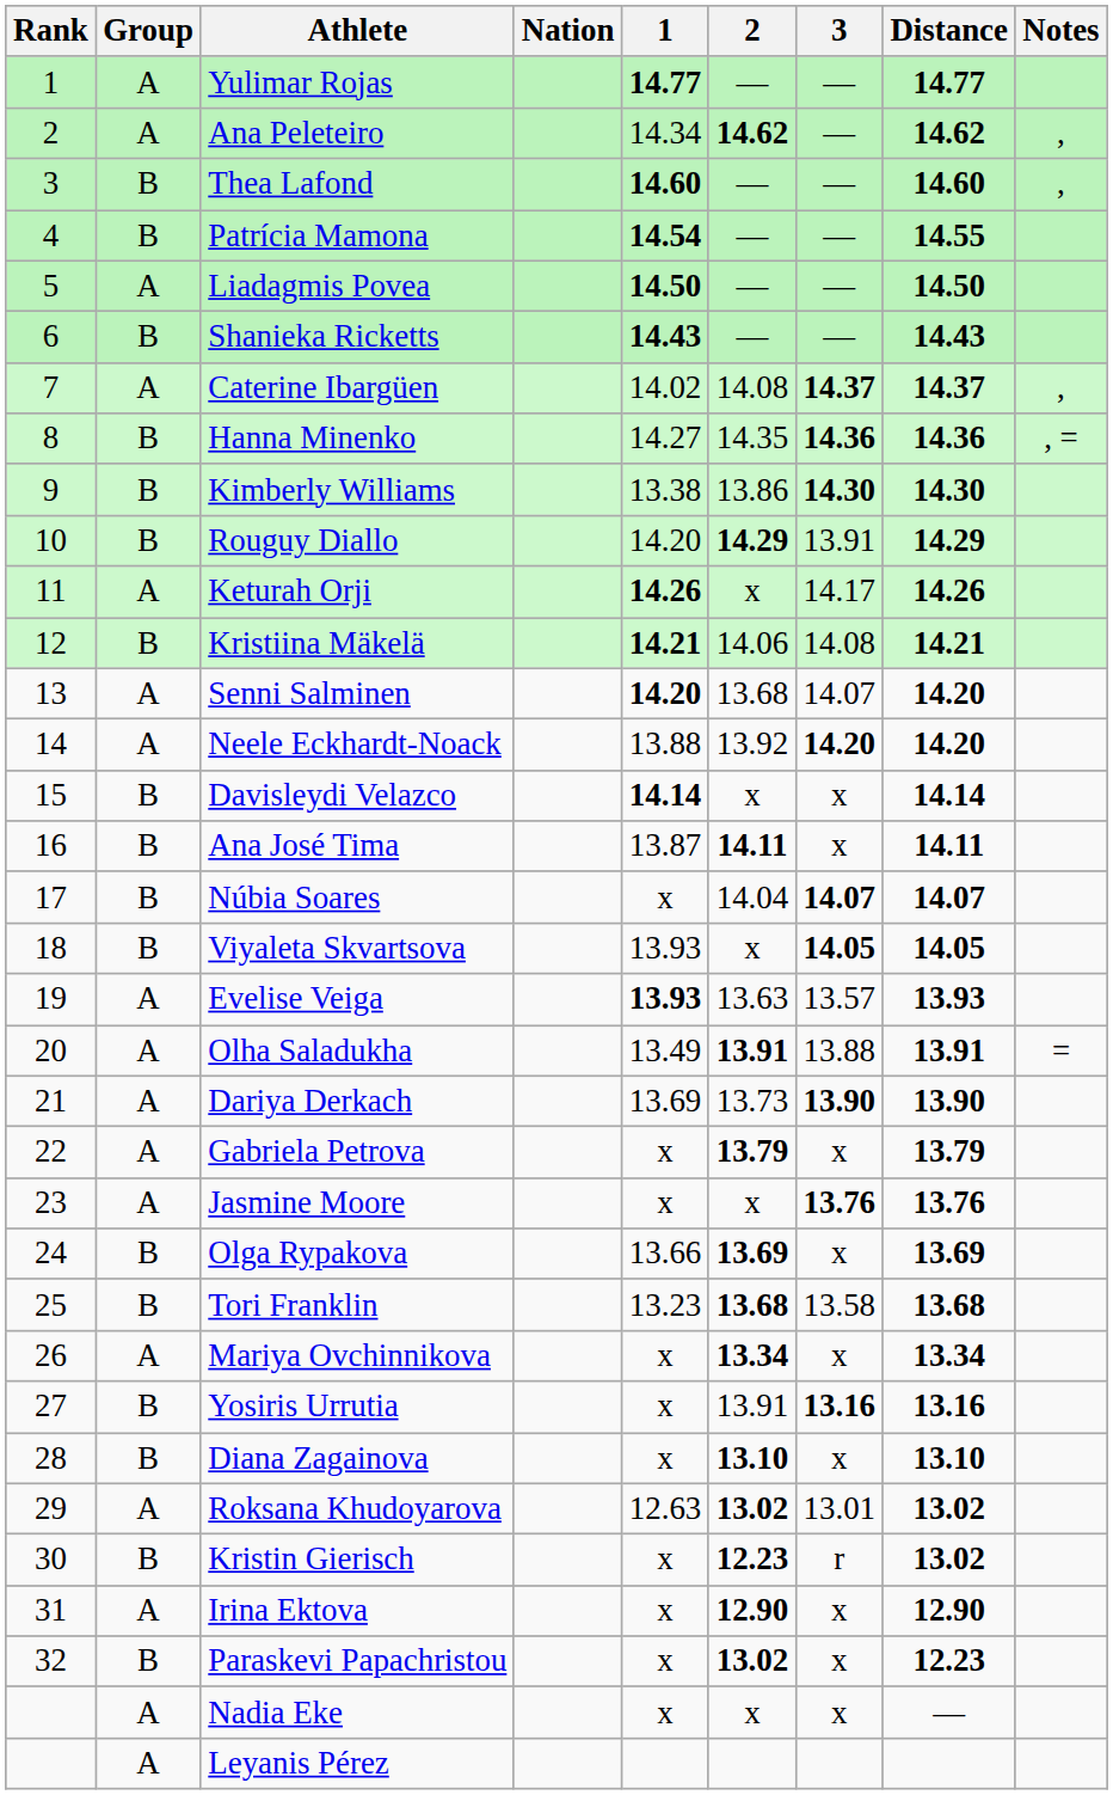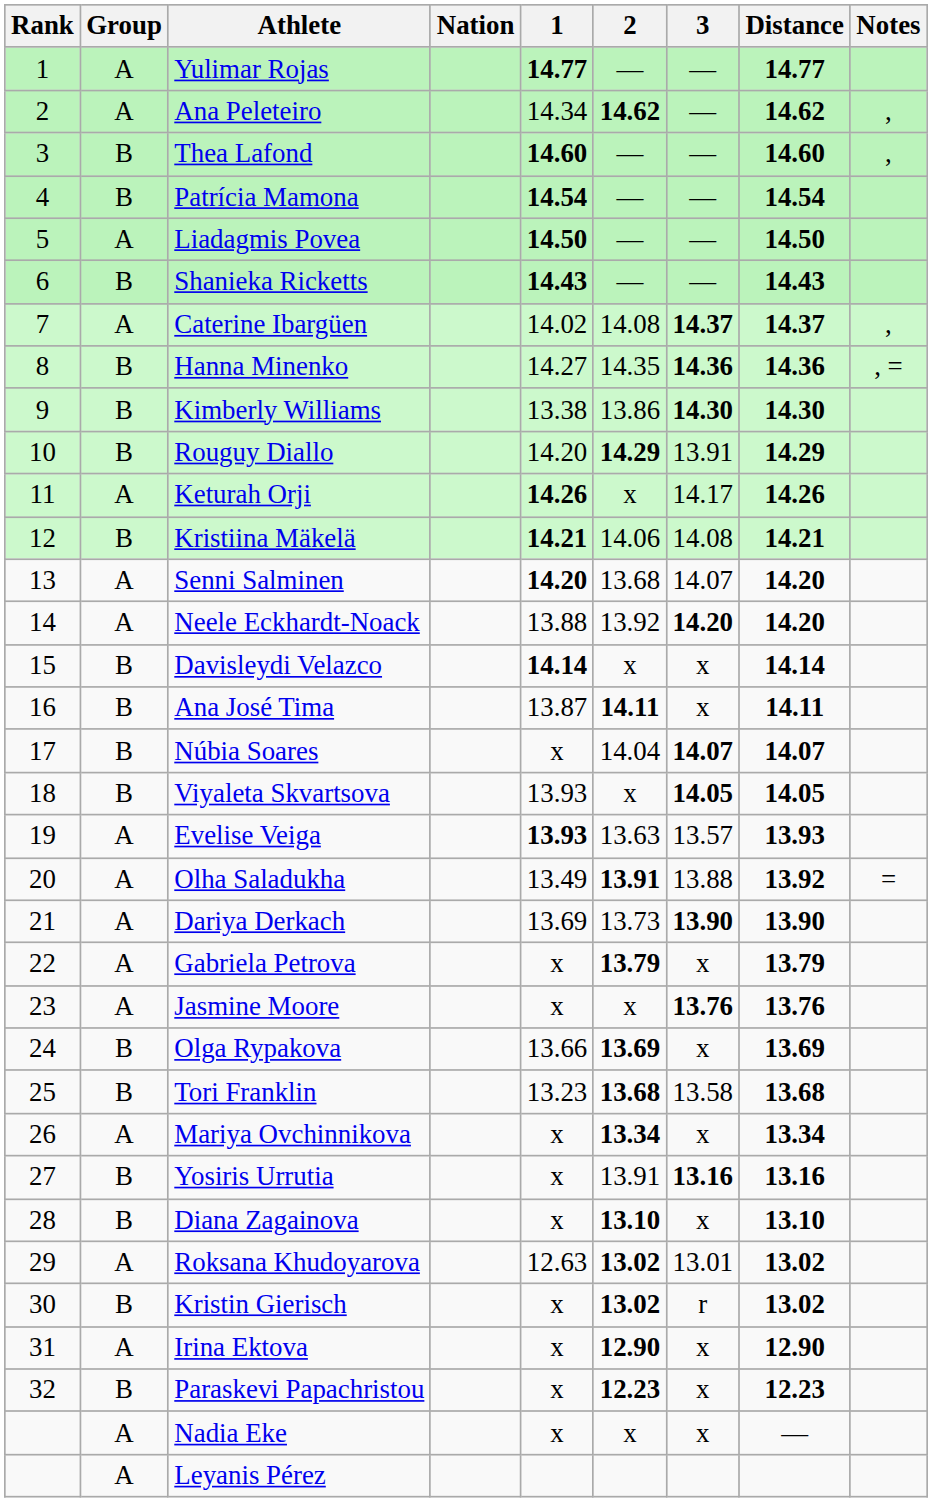Patrícia Mamona | Distance: 14.55 -> 14.54
Olha Saladukha | Distance: 13.91 -> 13.92
Kristin Gierisch | 2: 12.23 -> 13.02
Paraskevi Papachristou | 2: 13.02 -> 12.23
